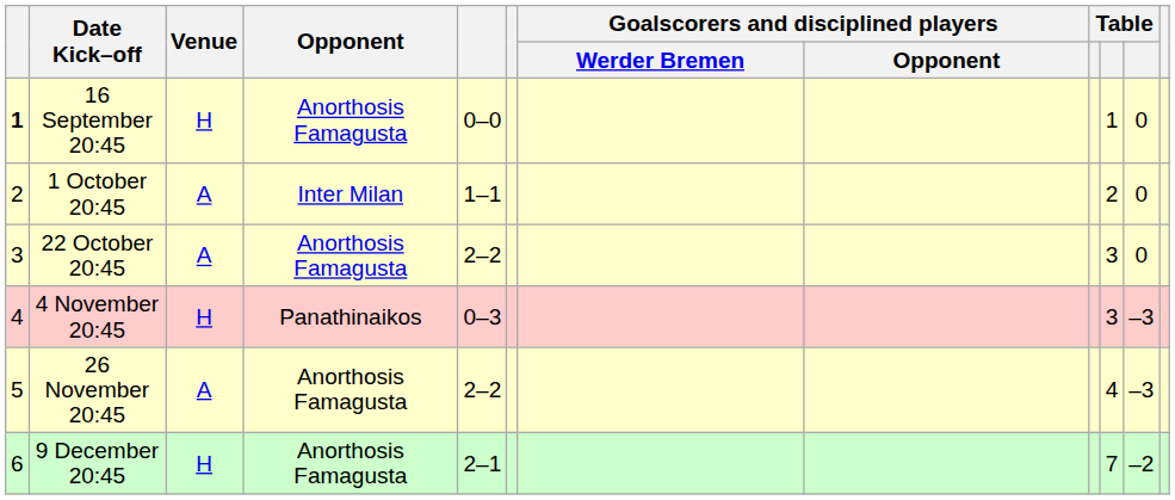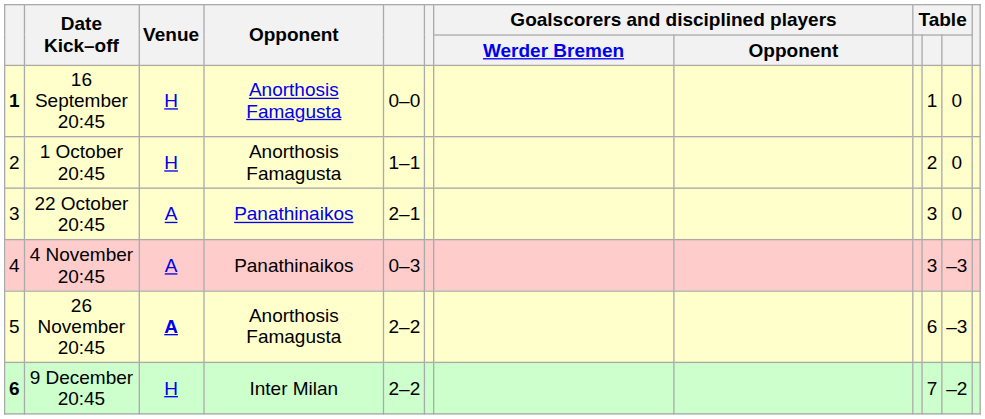1 October 20:45 | Venue: A -> H
1 October 20:45 | Opponent: Inter Milan -> Anorthosis Famagusta
22 October 20:45 | Opponent: Anorthosis Famagusta -> Panathinaikos
22 October 20:45 | column 5: 2–2 -> 2–1
4 November 20:45 | Venue: H -> A
26 November 20:45 | Venue: normal -> bold
26 November 20:45 | column 10: 4 -> 6
9 December 20:45 | column 1: normal -> bold
9 December 20:45 | Opponent: Anorthosis Famagusta -> Inter Milan
9 December 20:45 | column 5: 2–1 -> 2–2
